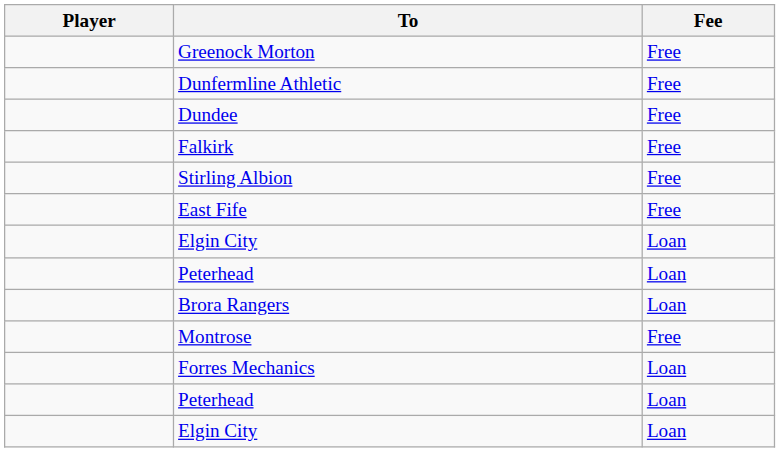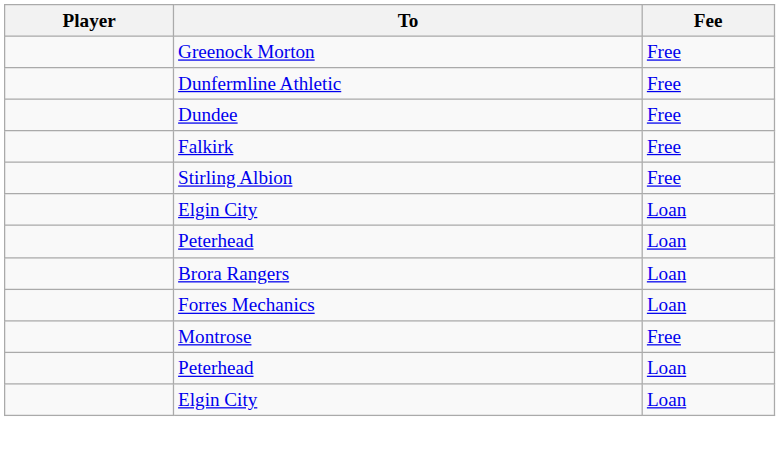- row: East Fife | Free
rows swapped: Forres Mechanics <-> Montrose
